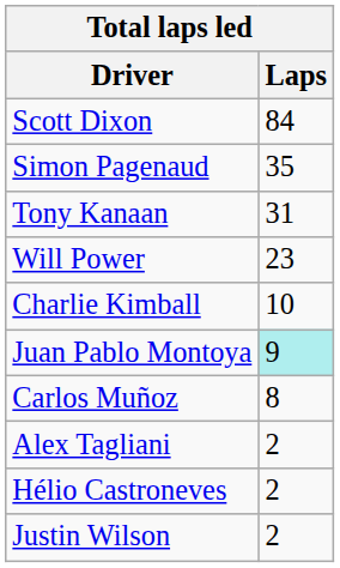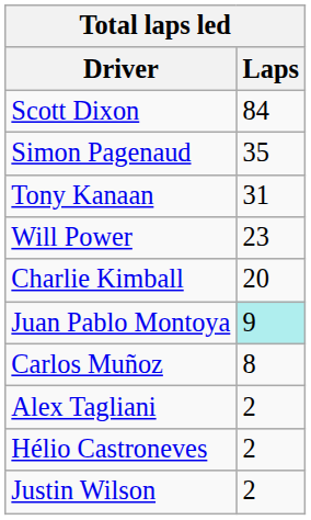Charlie Kimball | Laps: 10 -> 20
